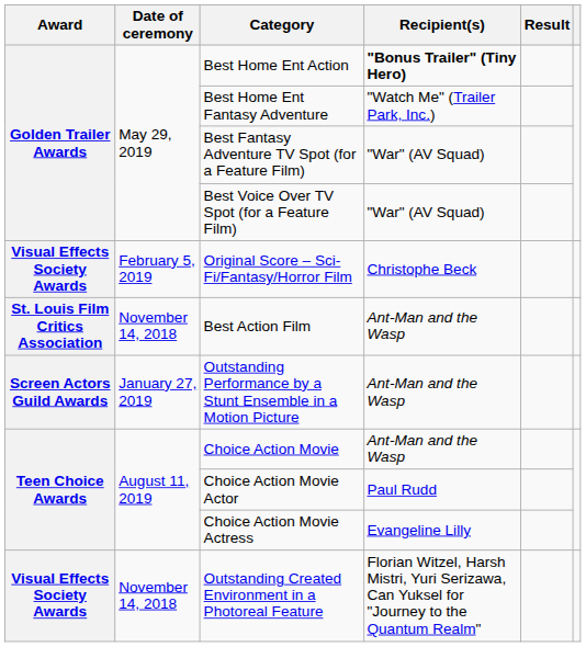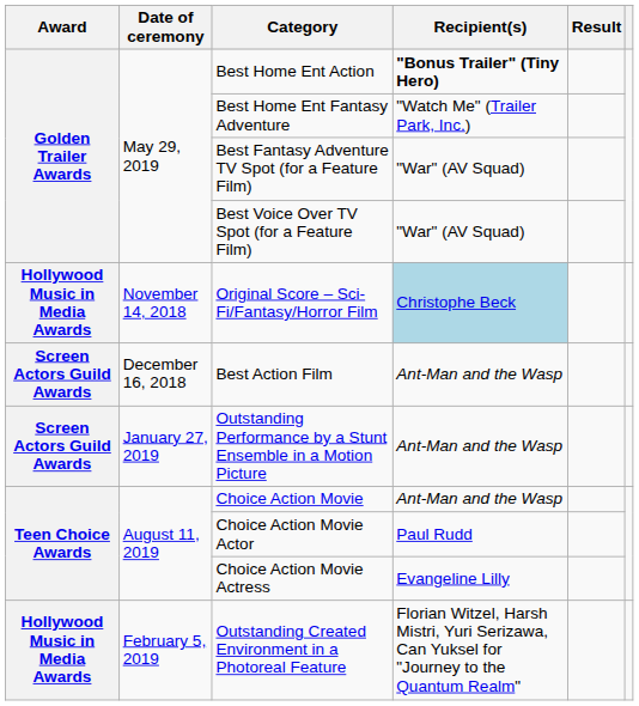Original Score – Sci-Fi/Fantasy/Horror Film | Award: Visual Effects Society Awards -> Hollywood Music in Media Awards
Original Score – Sci-Fi/Fantasy/Horror Film | Date of ceremony: February 5, 2019 -> November 14, 2018
Original Score – Sci-Fi/Fantasy/Horror Film | Recipient(s): no background -> lightblue background
Best Action Film | Award: St. Louis Film Critics Association -> Screen Actors Guild Awards
Best Action Film | Date of ceremony: November 14, 2018 -> December 16, 2018
Outstanding Created Environment in a Photoreal Feature | Award: Visual Effects Society Awards -> Hollywood Music in Media Awards
Outstanding Created Environment in a Photoreal Feature | Date of ceremony: November 14, 2018 -> February 5, 2019
